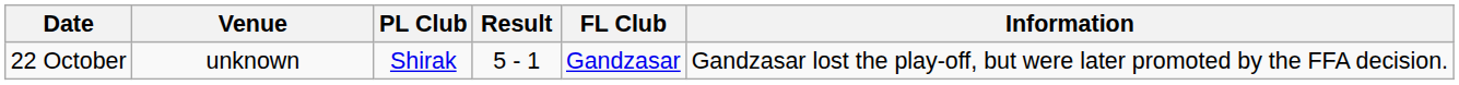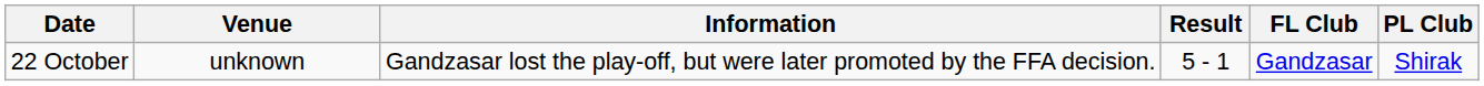columns swapped: PL Club <-> Information
